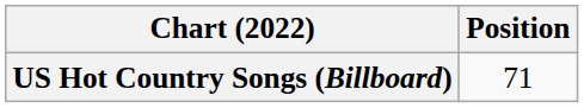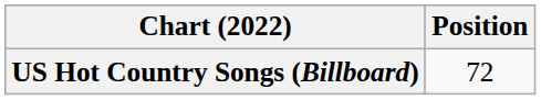US Hot Country Songs (Billboard) | Position: 71 -> 72
